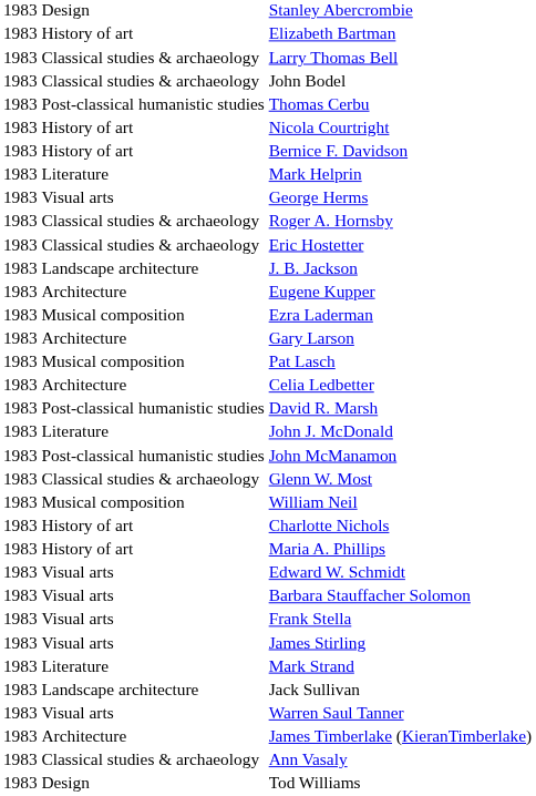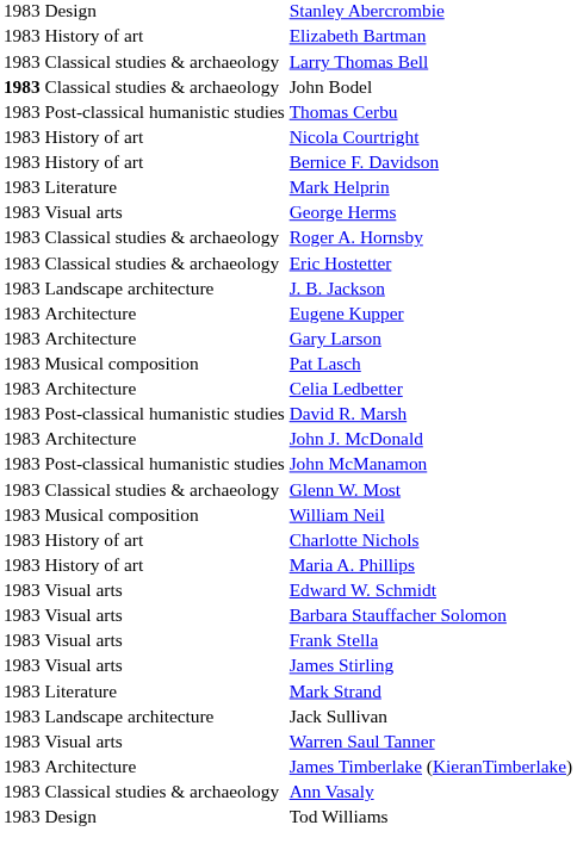John Bodel | column 1: normal -> bold
- row: 1983 | Musical composition | Ezra Laderman
John J. McDonald | column 2: Literature -> Architecture
